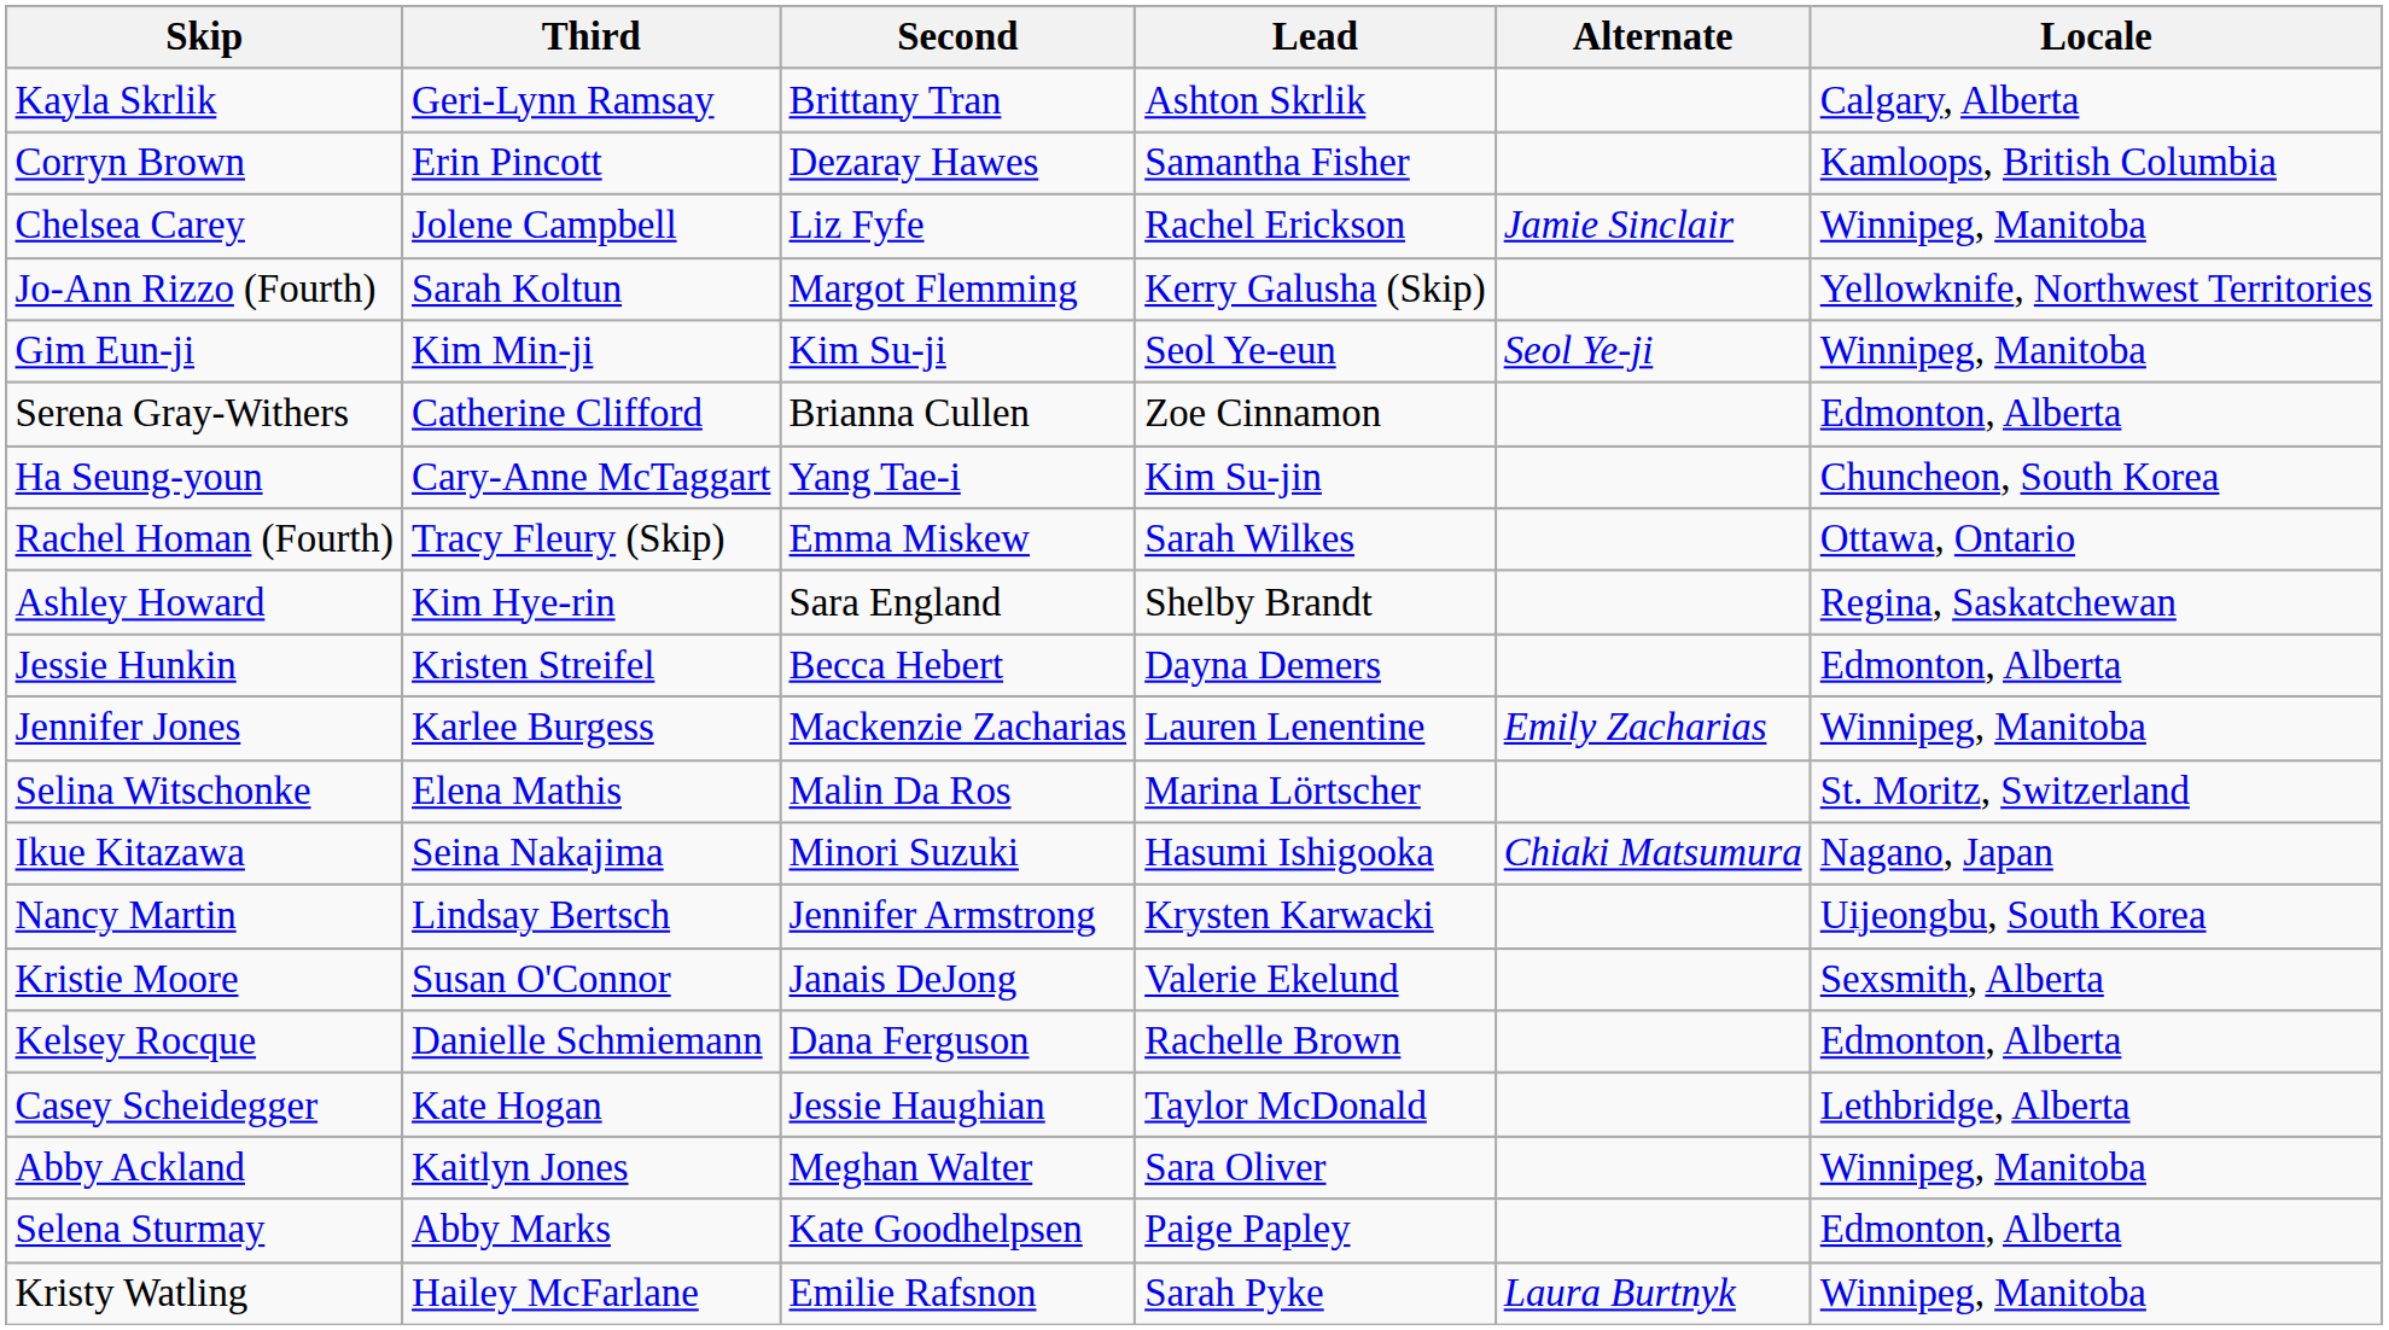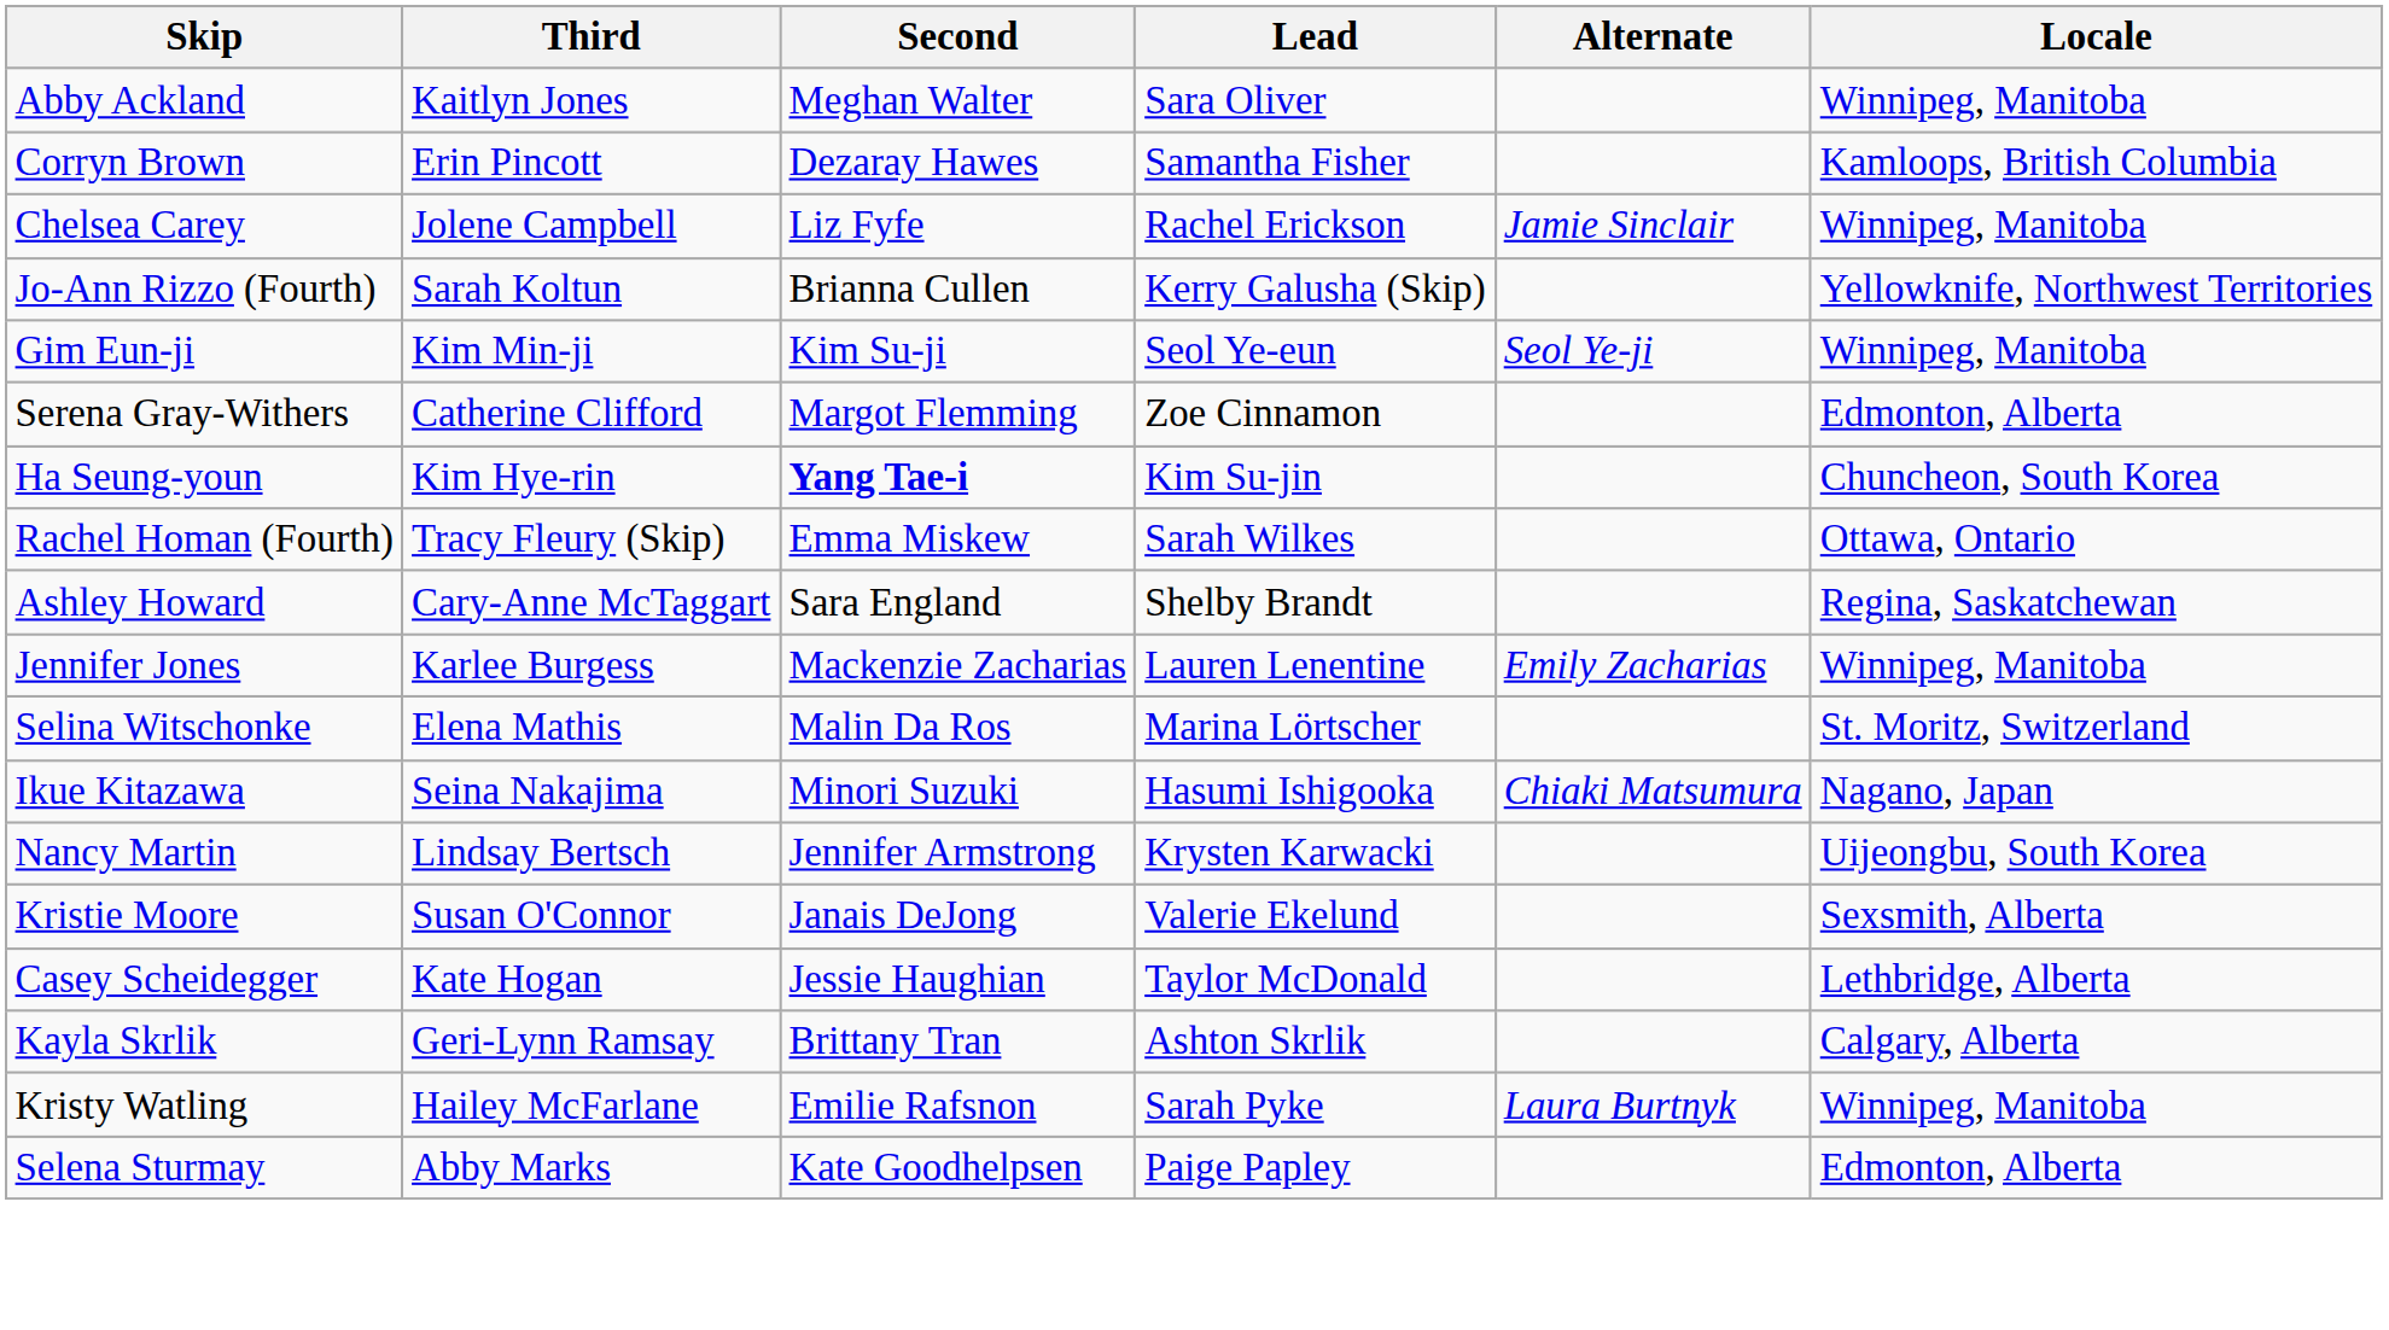rows swapped: Abby Ackland <-> Kayla Skrlik
Jo-Ann Rizzo (Fourth) | Second: Margot Flemming -> Brianna Cullen
Serena Gray-Withers | Second: Brianna Cullen -> Margot Flemming
Ha Seung-youn | Third: Cary-Anne McTaggart -> Kim Hye-rin
Ha Seung-youn | Second: normal -> bold
Ashley Howard | Third: Kim Hye-rin -> Cary-Anne McTaggart
- row: Jessie Hunkin | Kristen Streifel | Becca Hebert | Dayna Demers | Edmonton, Alberta
- row: Kelsey Rocque | Danielle Schmiemann | Dana Ferguson | Rachelle Brown | Edmonton, Alberta
rows swapped: Selena Sturmay <-> Kristy Watling
